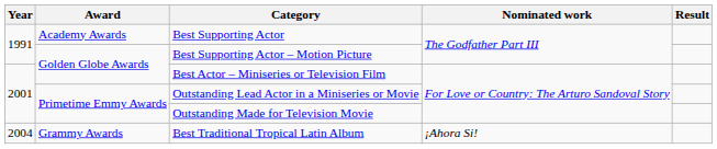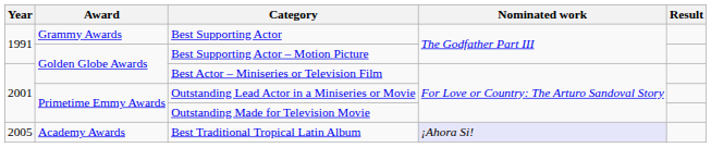Best Supporting Actor | Award: Academy Awards -> Grammy Awards
Best Traditional Tropical Latin Album | Year: 2004 -> 2005
Best Traditional Tropical Latin Album | Award: Grammy Awards -> Academy Awards
Best Traditional Tropical Latin Album | Nominated work: no background -> lavender background
